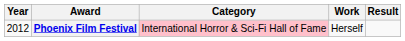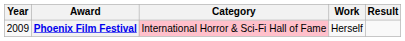Phoenix Film Festival | Year: 2012 -> 2009
